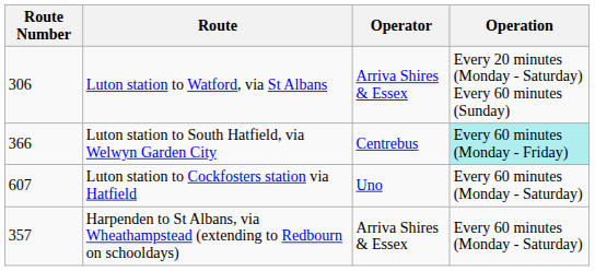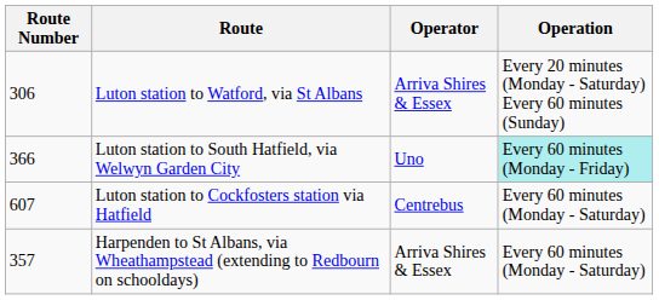Luton station to South Hatfield, via Welwyn Garden City | Operator: Centrebus -> Uno
Luton station to Cockfosters station via Hatfield | Operator: Uno -> Centrebus
